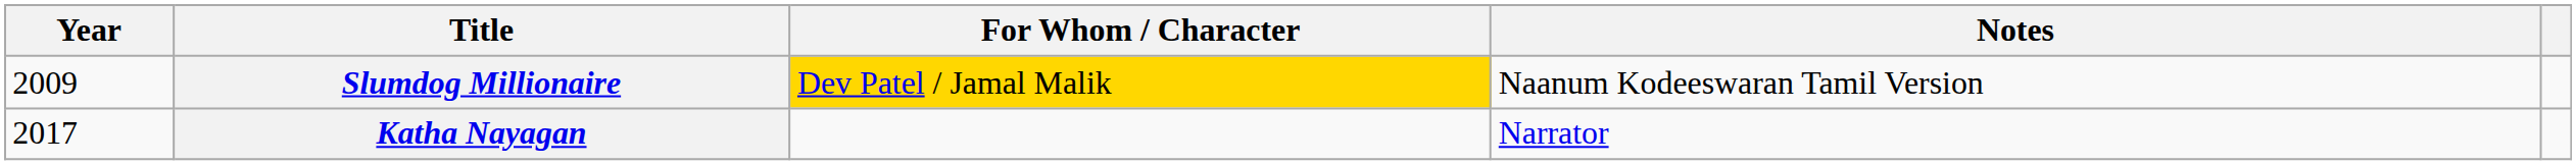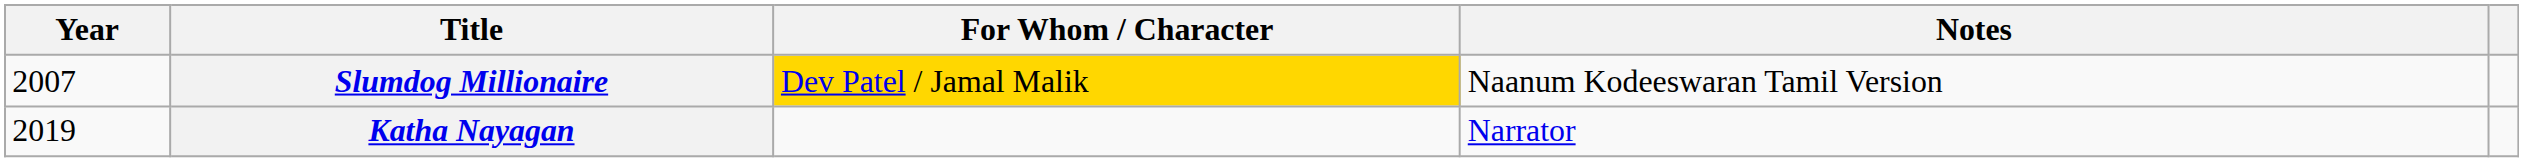Slumdog Millionaire | Year: 2009 -> 2007
Katha Nayagan | Year: 2017 -> 2019
